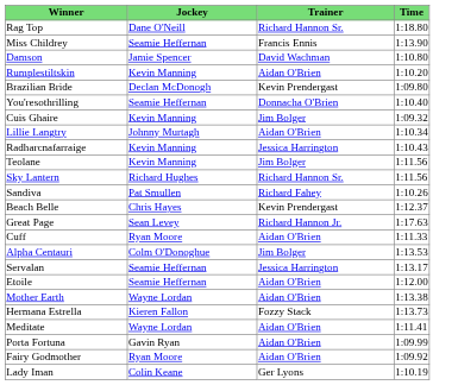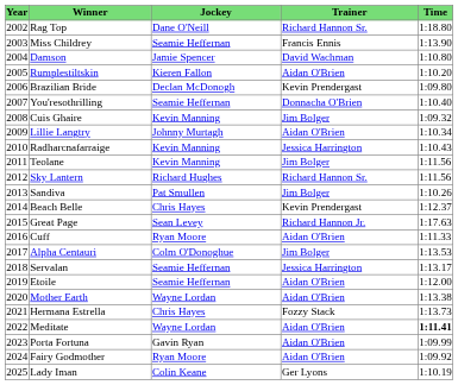+ column: Year | 2002 | 2003 | 2004 | 2005 | 2006 | 2007 | 2008 | 2009 | 2010 | 2011 | 2012 | 2013 | 2014 | 2015 | 2016 | 2017 | 2018 | 2019 | 2020 | 2021 | 2022 | 2023 | 2024 | 2025
Rumplestiltskin | Jockey: Kevin Manning -> Kieren Fallon
Sandiva | Trainer: Richard Fahey -> Jim Bolger
Hermana Estrella | Jockey: Kieren Fallon -> Chris Hayes
Meditate | Time: normal -> bold
